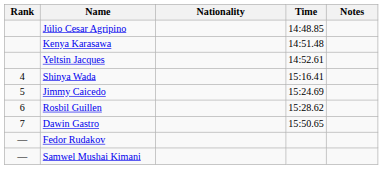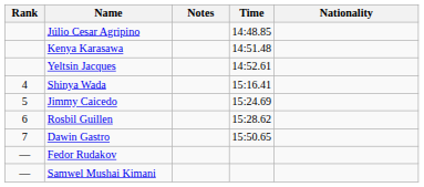columns swapped: Nationality <-> Notes
